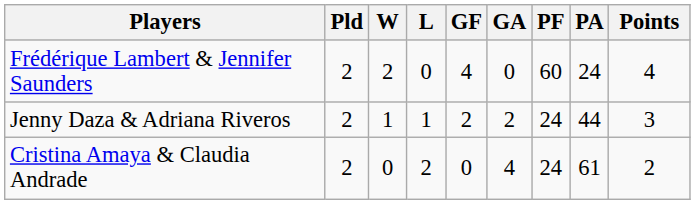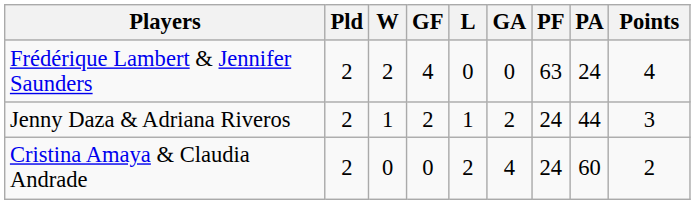columns swapped: L <-> GF
Frédérique Lambert & Jennifer Saunders | PF: 60 -> 63
Cristina Amaya & Claudia Andrade | PA: 61 -> 60
